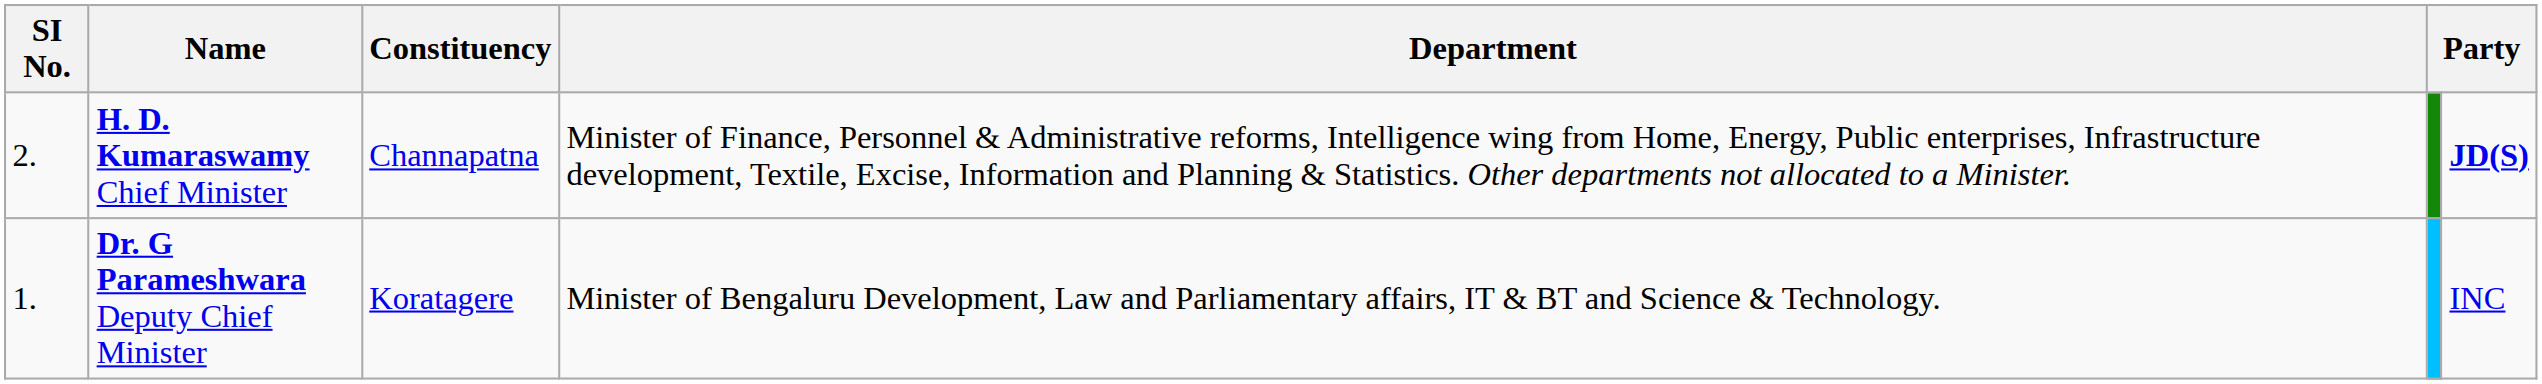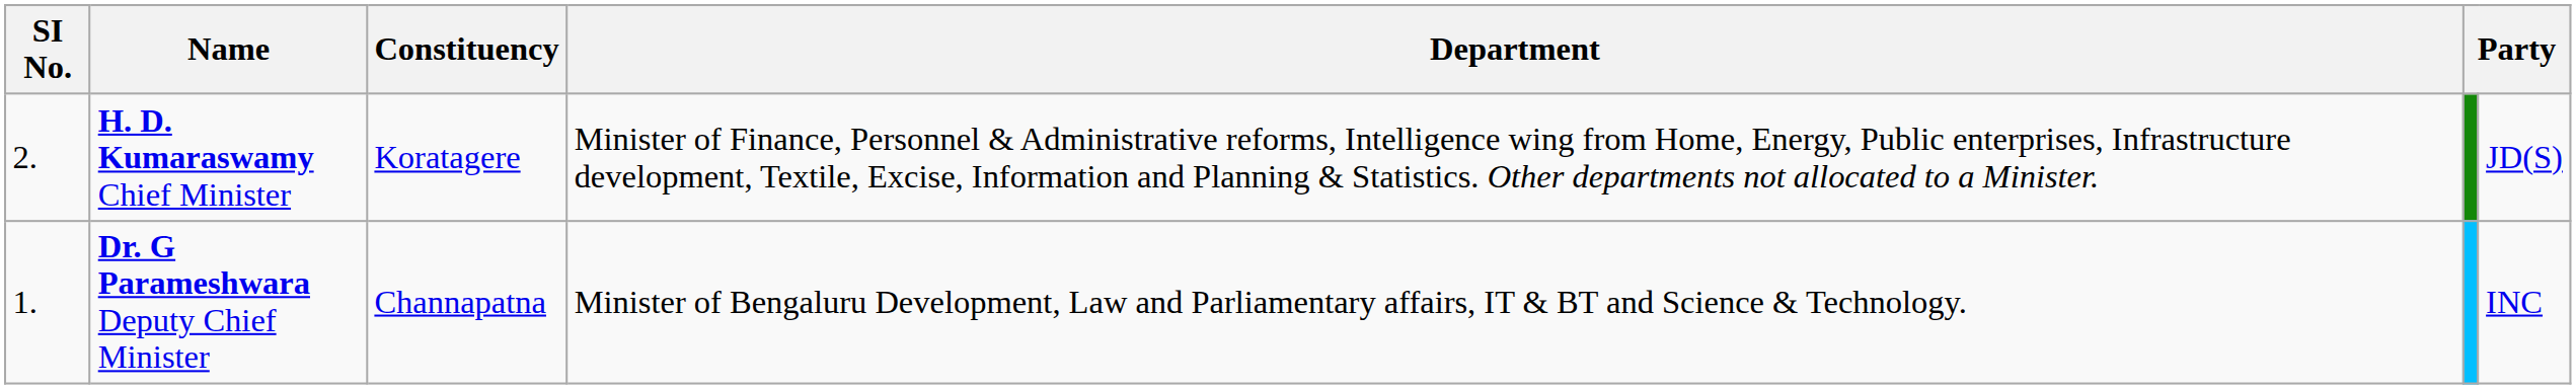H. D. Kumaraswamy Chief Minister | Constituency: Channapatna -> Koratagere
H. D. Kumaraswamy Chief Minister | column 6: bold -> normal
Dr. G Parameshwara Deputy Chief Minister | Constituency: Koratagere -> Channapatna
